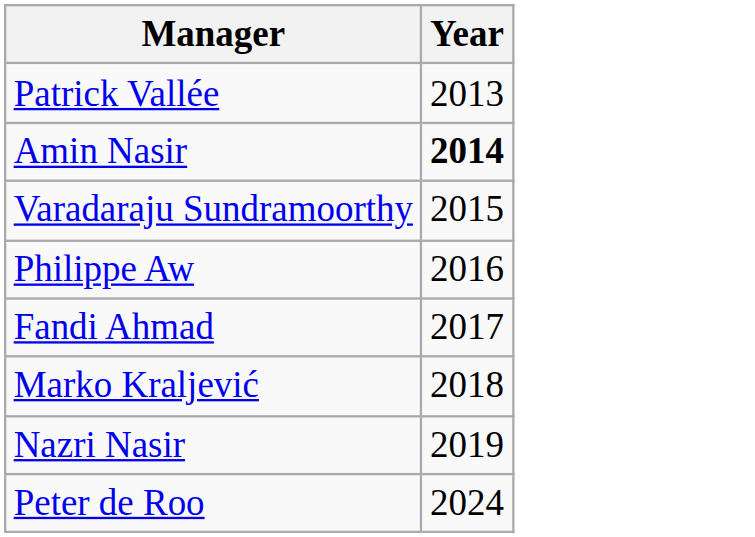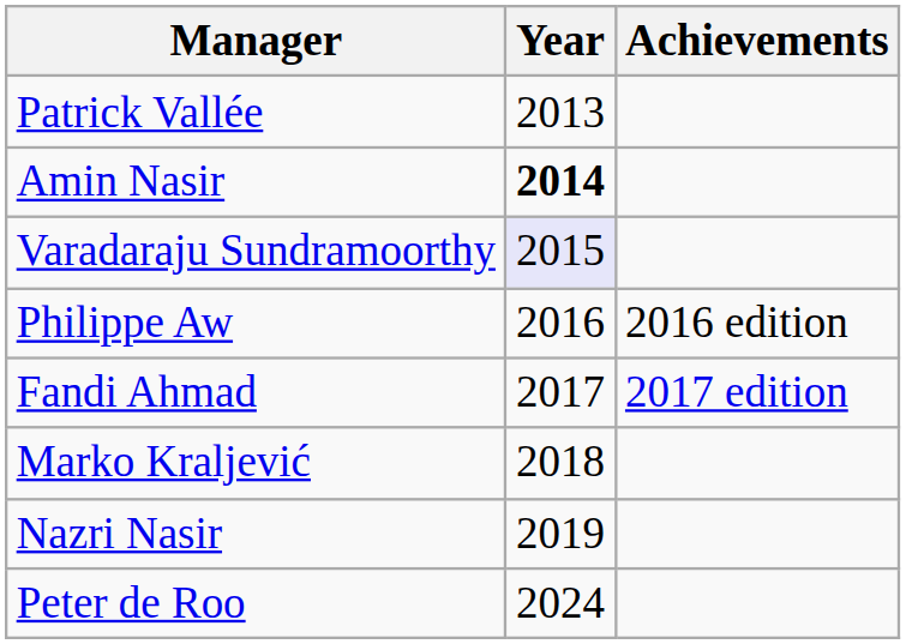+ column: Achievements | 2016 edition | 2017 edition
Varadaraju Sundramoorthy | Year: no background -> lavender background
